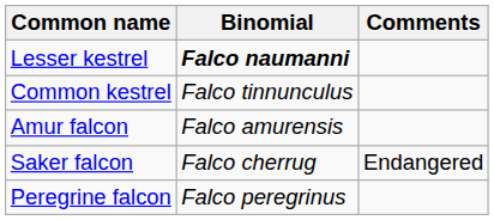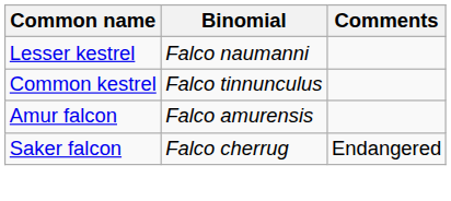Lesser kestrel | Binomial: bold -> normal
- row: Peregrine falcon | Falco peregrinus
